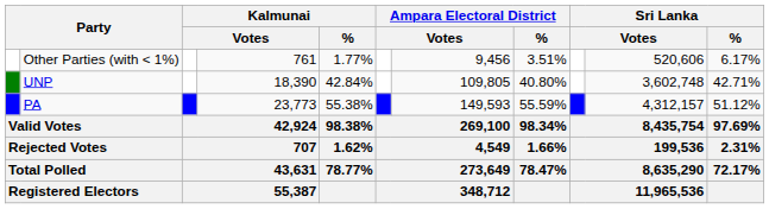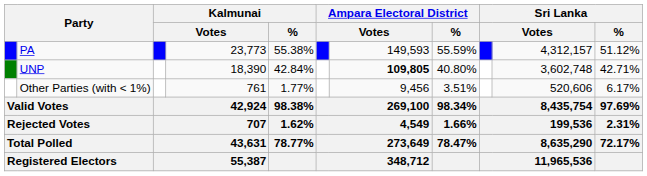rows swapped: PA <-> Other Parties (with < 1%)
UNP | column 7: normal -> bold
